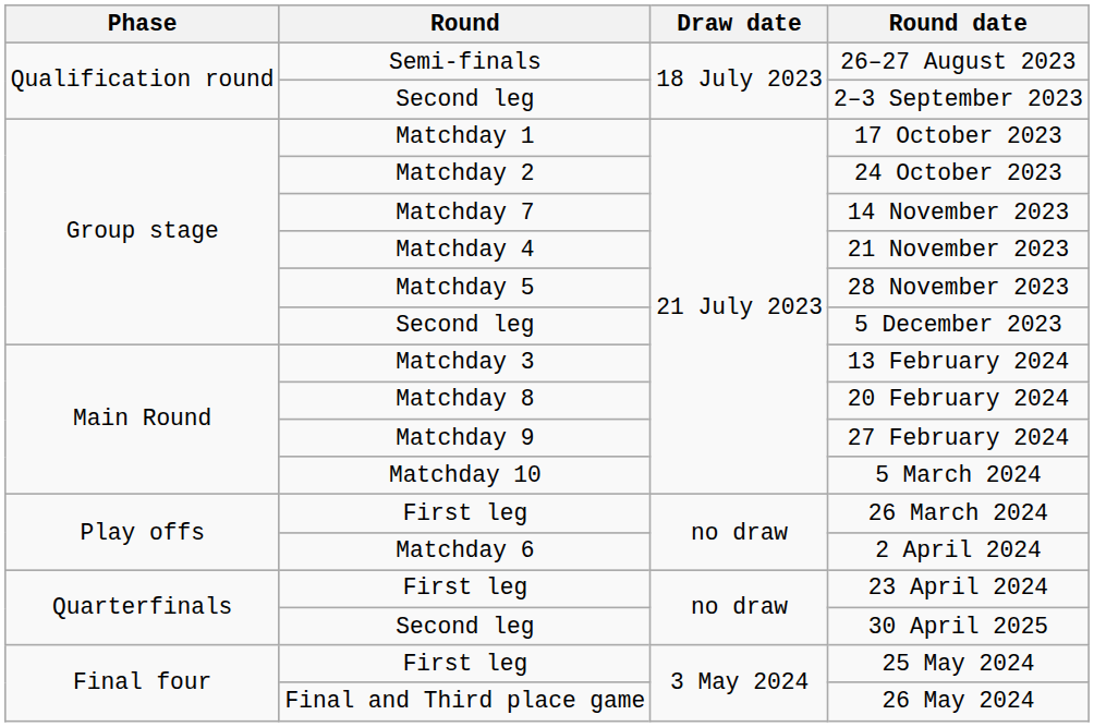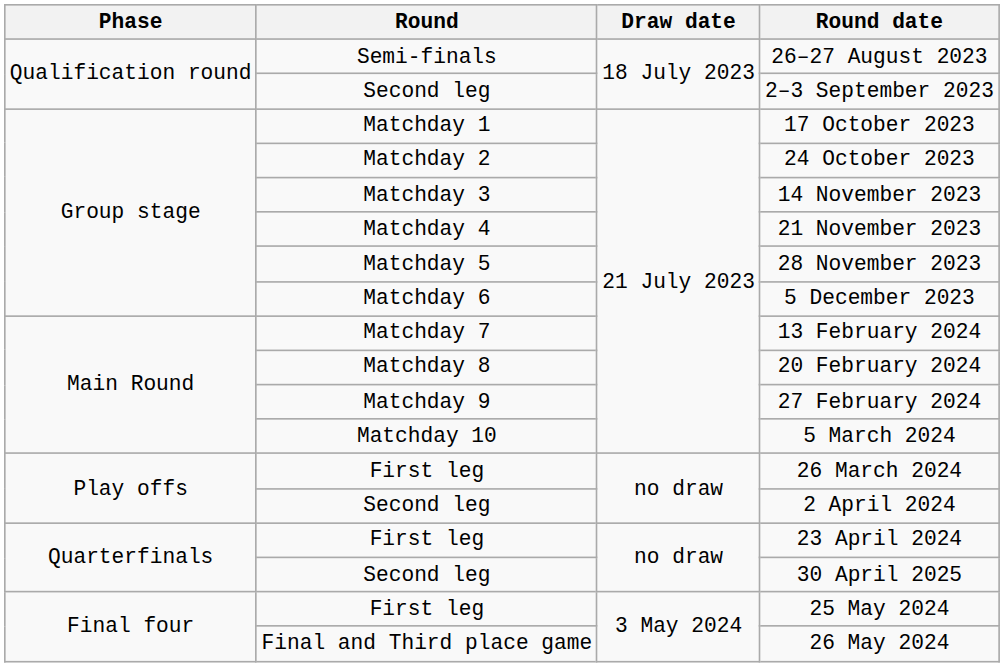14 November 2023 | Round: Matchday 7 -> Matchday 3
5 December 2023 | Round: Second leg -> Matchday 6
13 February 2024 | Round: Matchday 3 -> Matchday 7
2 April 2024 | Round: Matchday 6 -> Second leg
